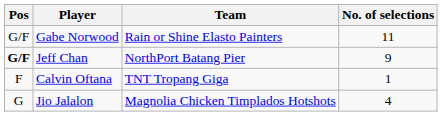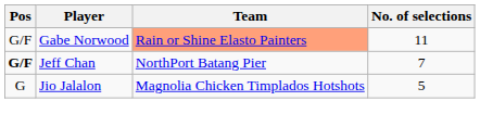Gabe Norwood | Team: no background -> lightsalmon background
Jeff Chan | No. of selections: 9 -> 7
- row: F | Calvin Oftana | TNT Tropang Giga | 1
Jio Jalalon | No. of selections: 4 -> 5
